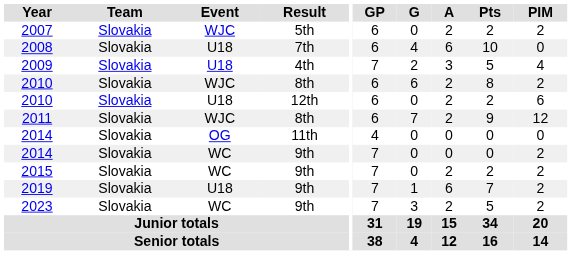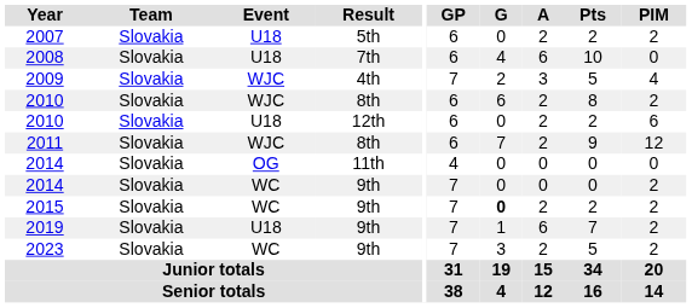2007 | Event: WJC -> U18
2009 | Event: U18 -> WJC
2015 | G: normal -> bold
